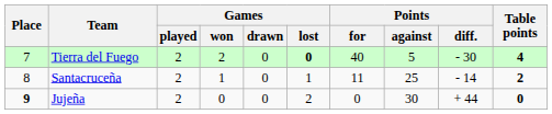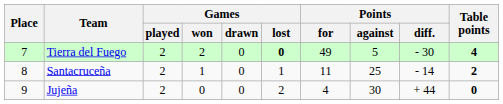Tierra del Fuego | Points / for: 40 -> 49
Jujeña | Place: bold -> normal
Jujeña | Points / for: 0 -> 4
